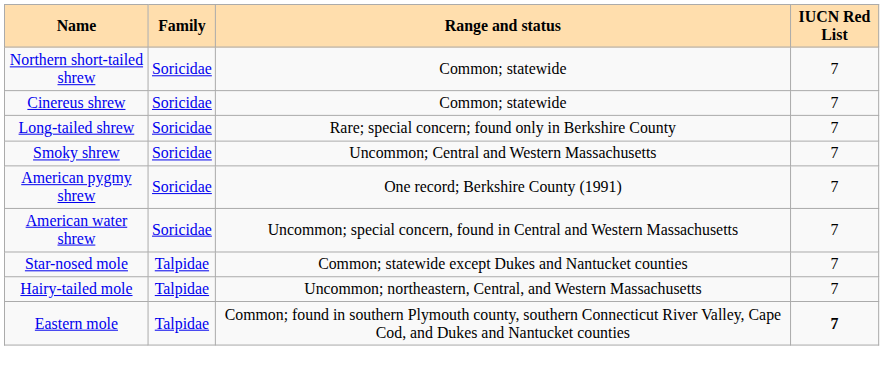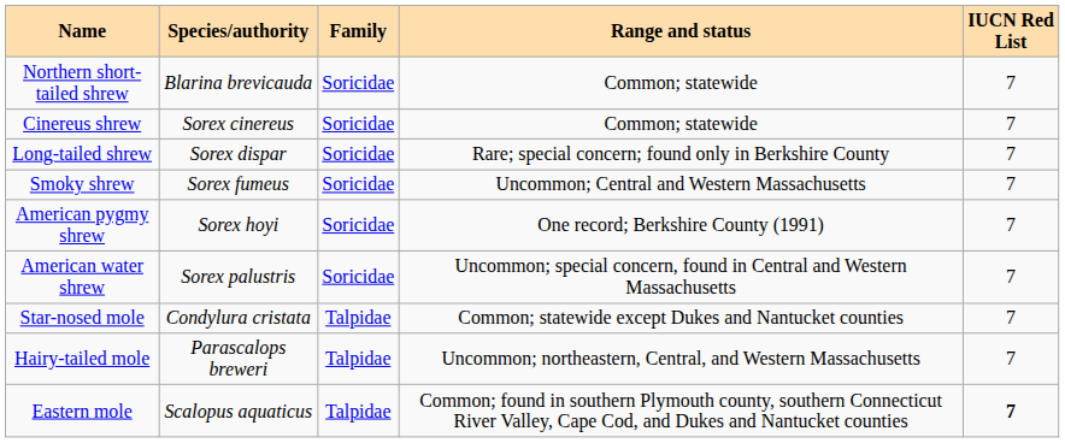+ column: Species/authority | Blarina brevicauda | Sorex cinereus | Sorex dispar | Sorex fumeus | Sorex hoyi | Sorex palustris | Condylura cristata | Parascalops breweri | Scalopus aquaticus
